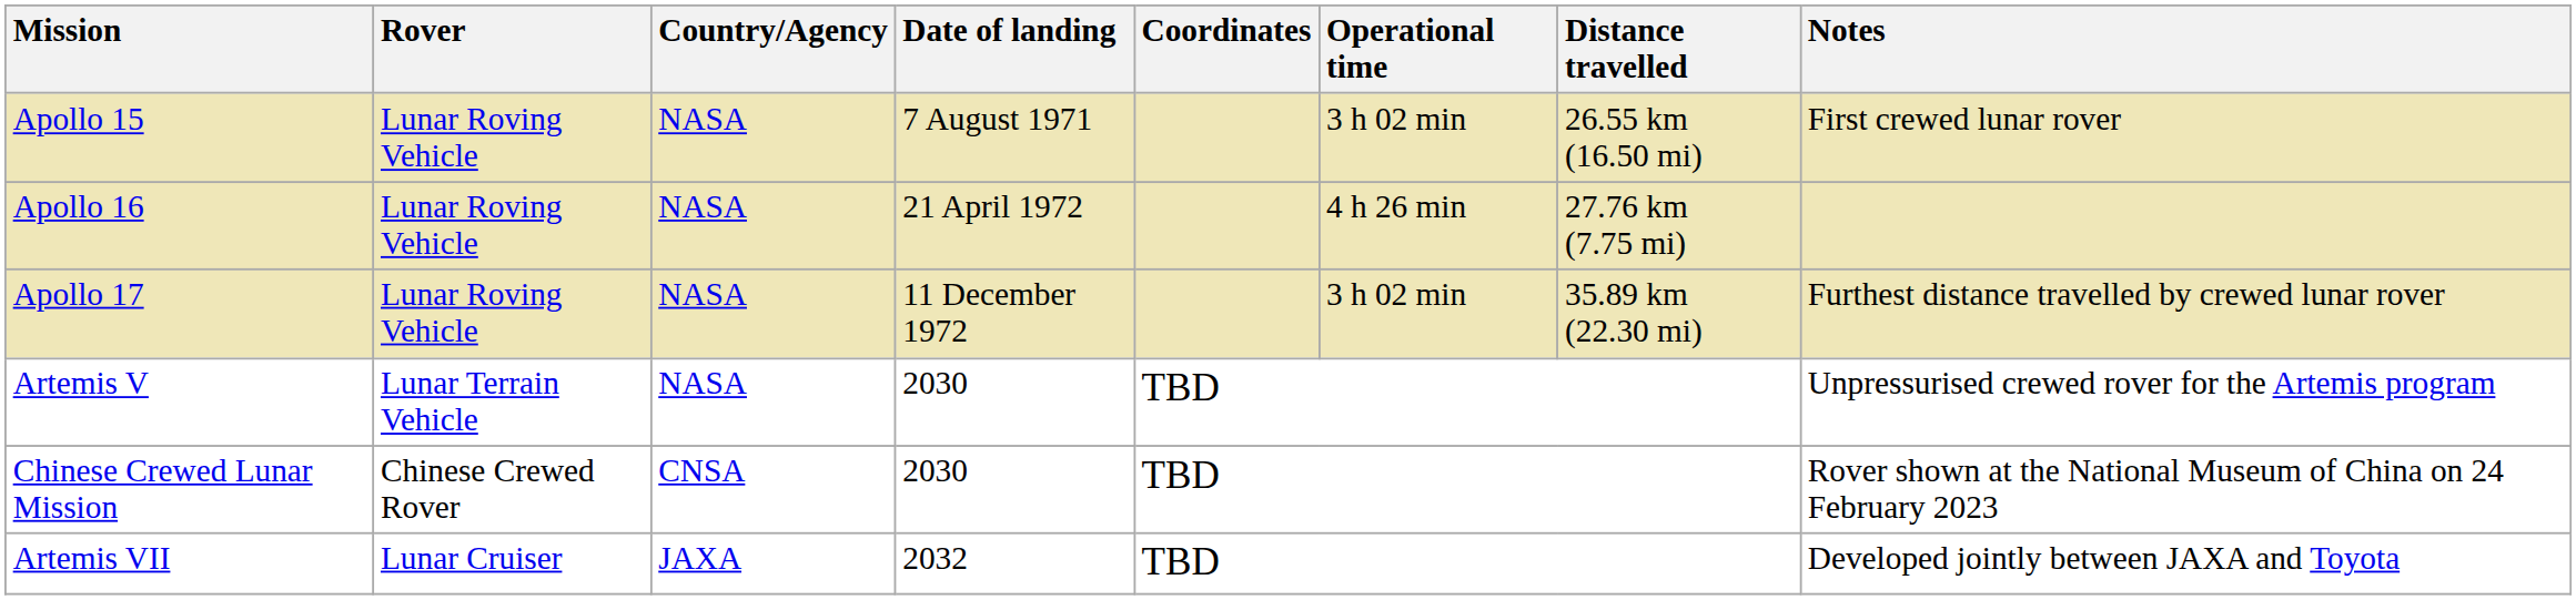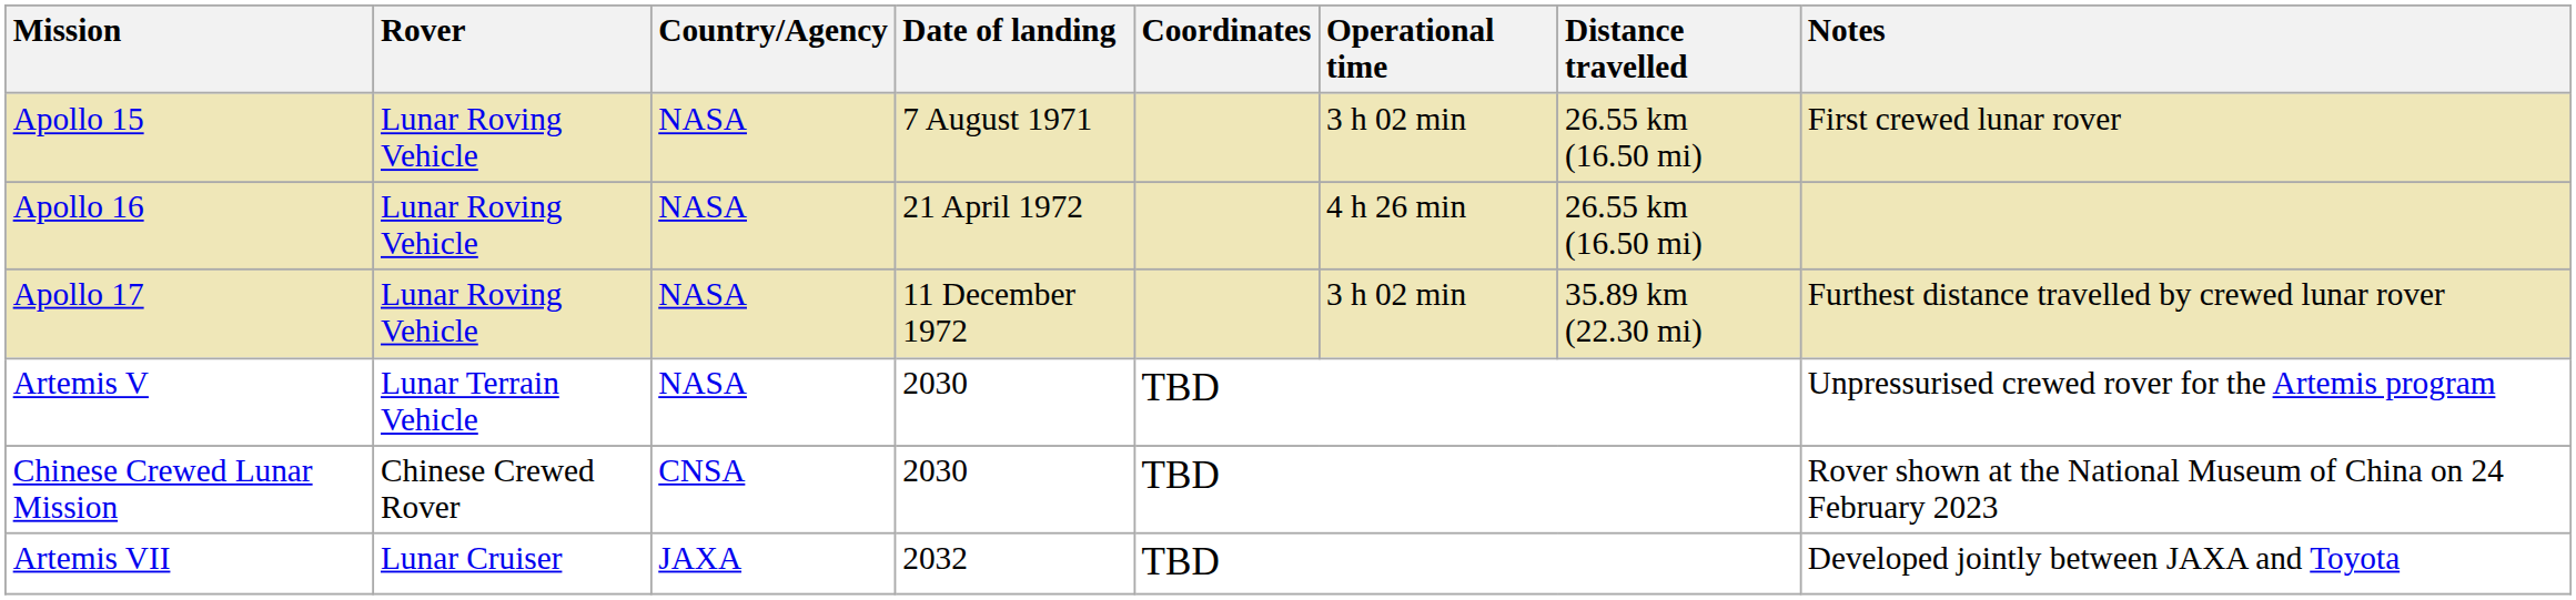Apollo 16 | Distance travelled: 27.76 km (7.75 mi) -> 26.55 km (16.50 mi)
